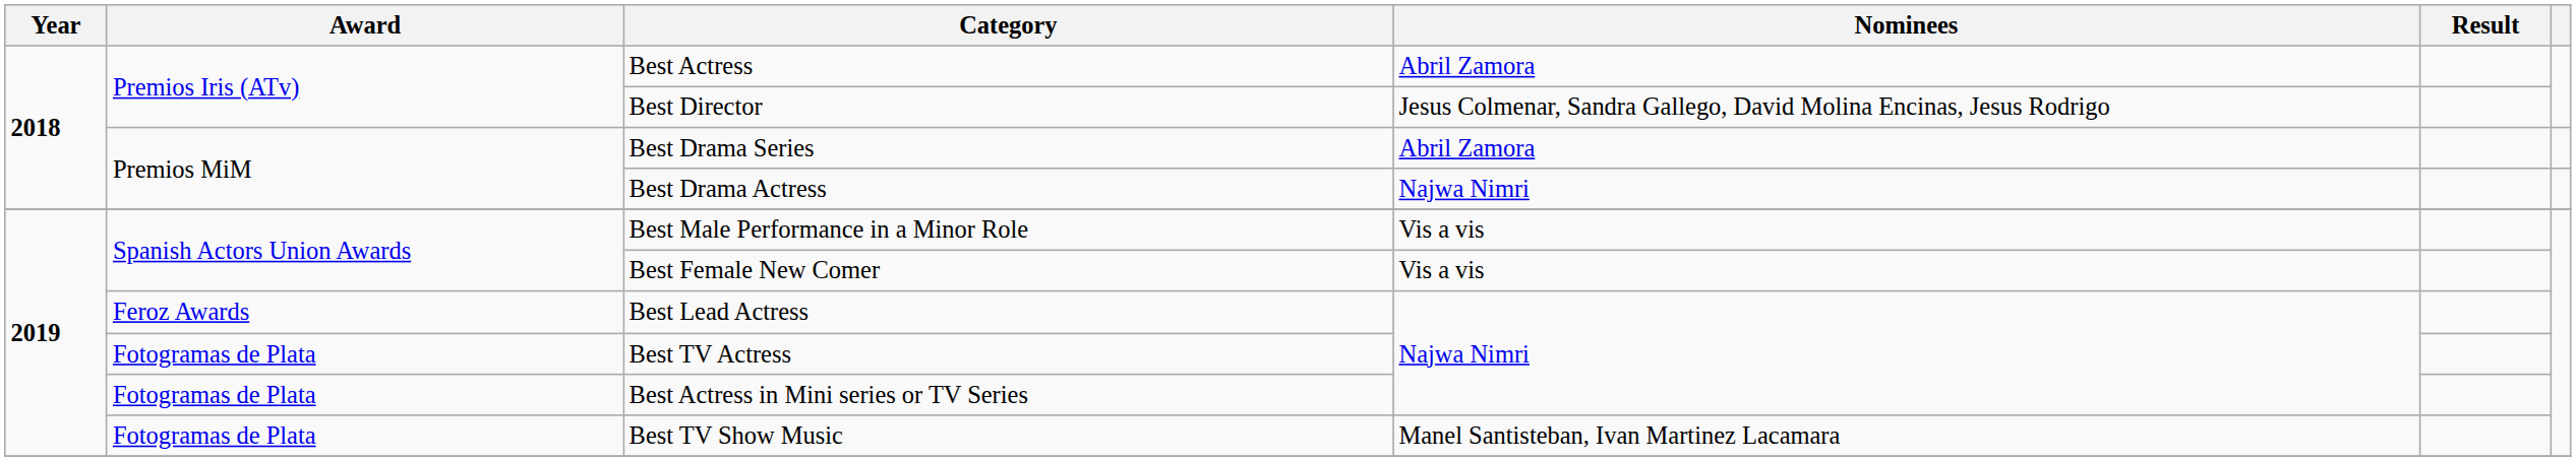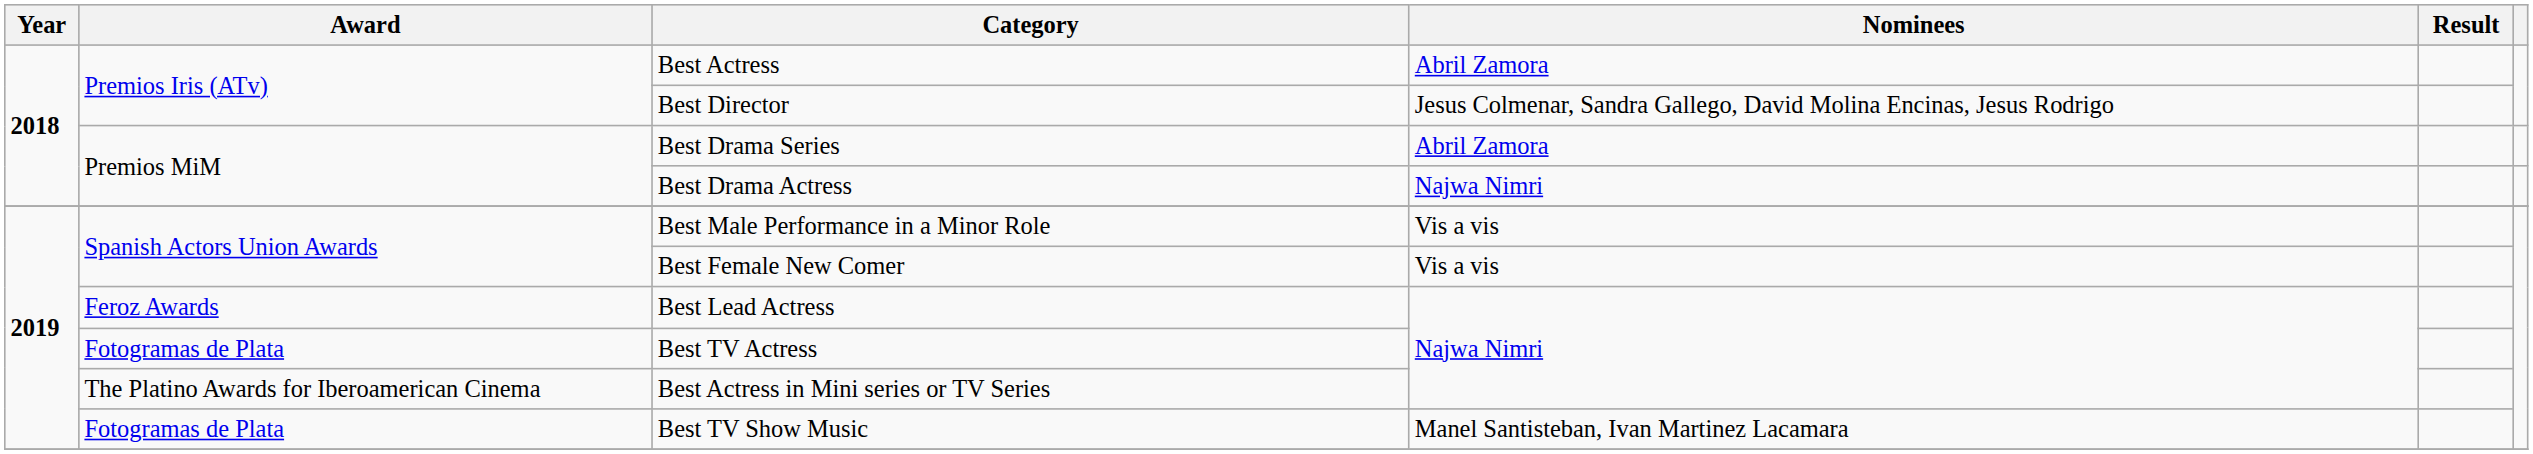Best Actress in Mini series or TV Series | Award: Fotogramas de Plata -> The Platino Awards for Iberoamerican Cinema
